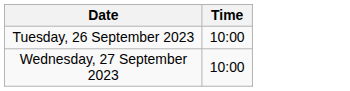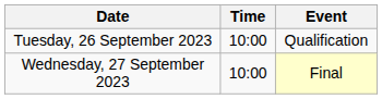+ column: Event | Qualification | Final
